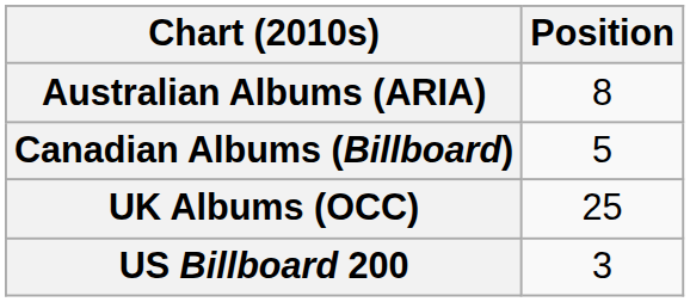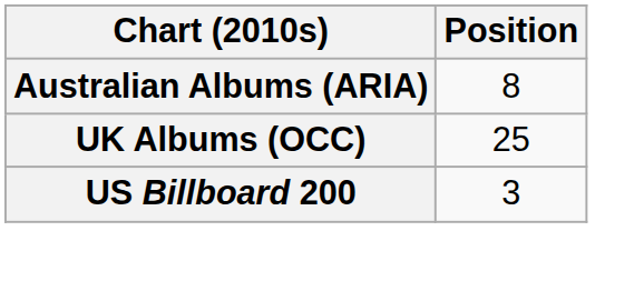- row: Canadian Albums (Billboard) | 5
